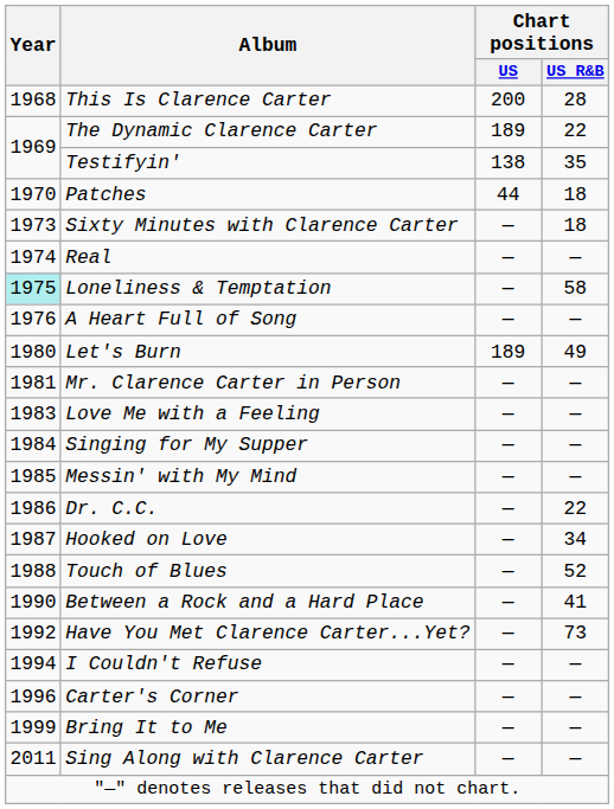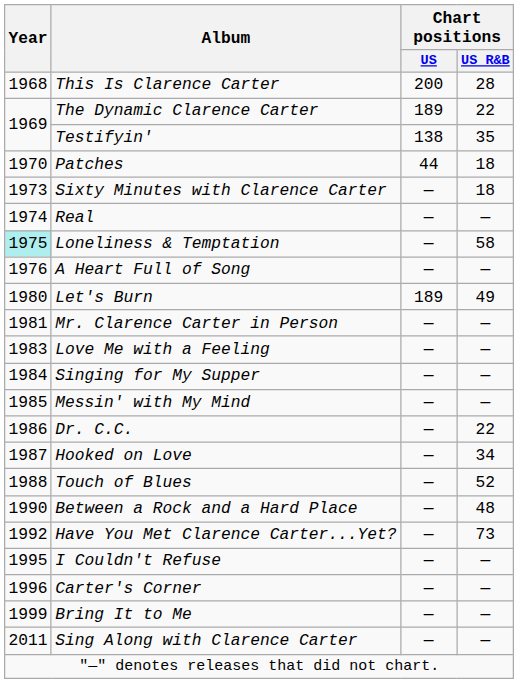Between a Rock and a Hard Place | Chart positions / US R&B: 41 -> 48
I Couldn't Refuse | Year: 1994 -> 1995
